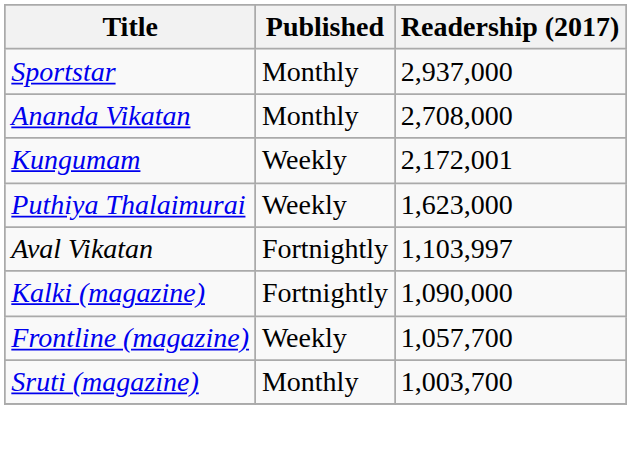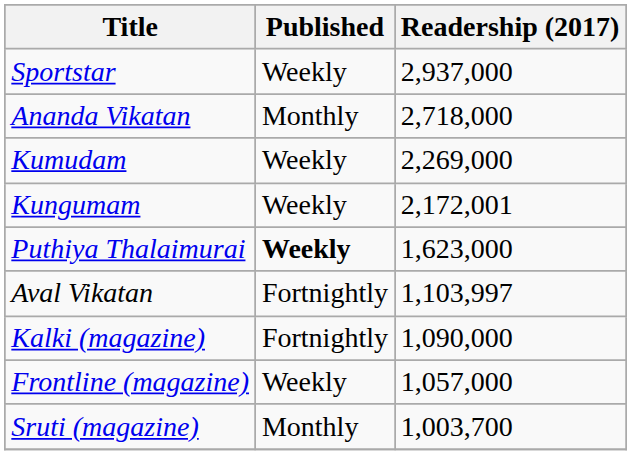Sportstar | Published: Monthly -> Weekly
Ananda Vikatan | Readership (2017): 2,708,000 -> 2,718,000
+ row: Kumudam | Weekly | 2,269,000
Puthiya Thalaimurai | Published: normal -> bold
Frontline (magazine) | Readership (2017): 1,057,700 -> 1,057,000
